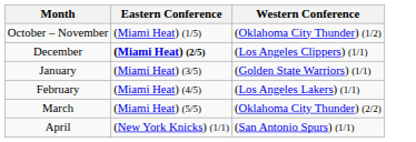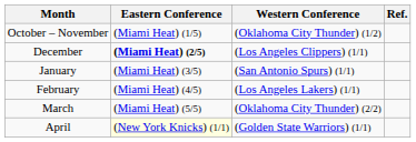+ column: Ref.
January | Western Conference: (Golden State Warriors) (1/1) -> (San Antonio Spurs) (1/1)
April | Eastern Conference: no background -> lightyellow background
April | Western Conference: (San Antonio Spurs) (1/1) -> (Golden State Warriors) (1/1)
